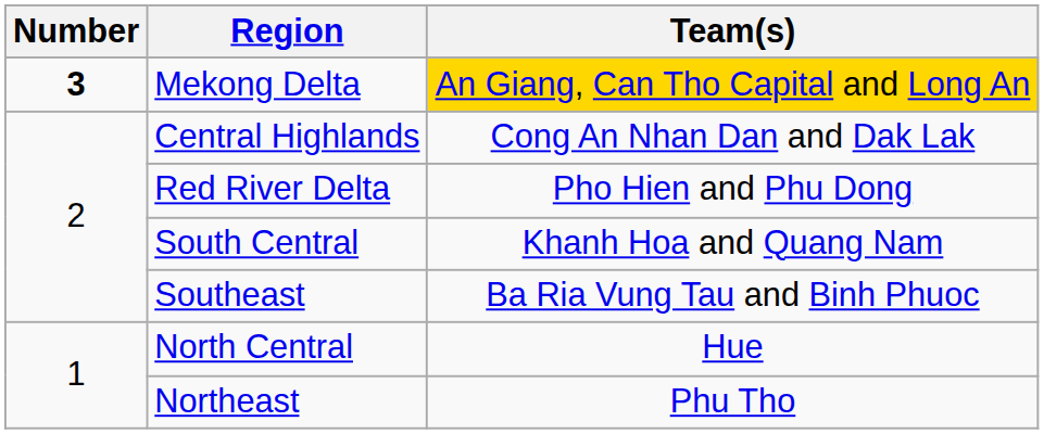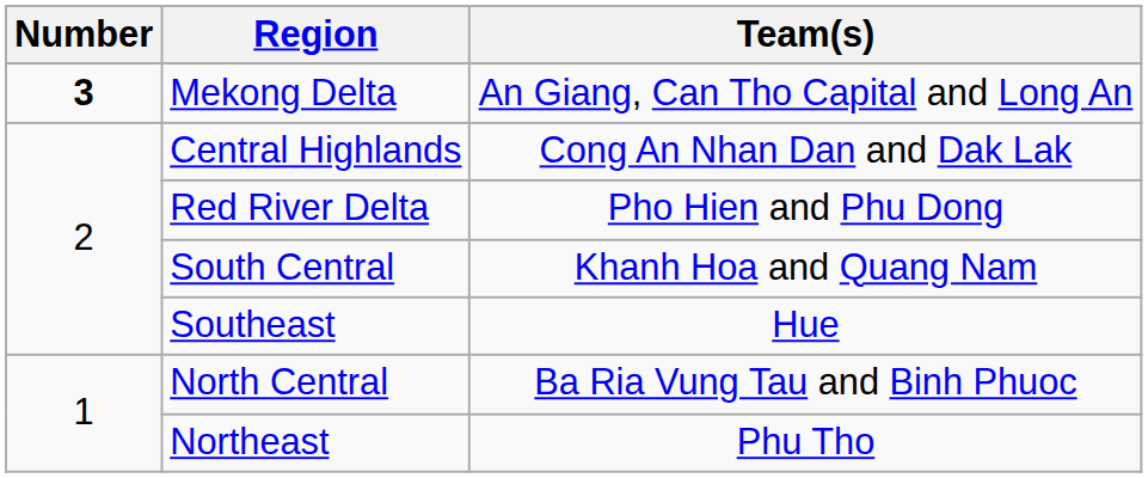Mekong Delta | Team(s): gold background -> no background
Southeast | Team(s): Ba Ria Vung Tau and Binh Phuoc -> Hue
North Central | Team(s): Hue -> Ba Ria Vung Tau and Binh Phuoc
